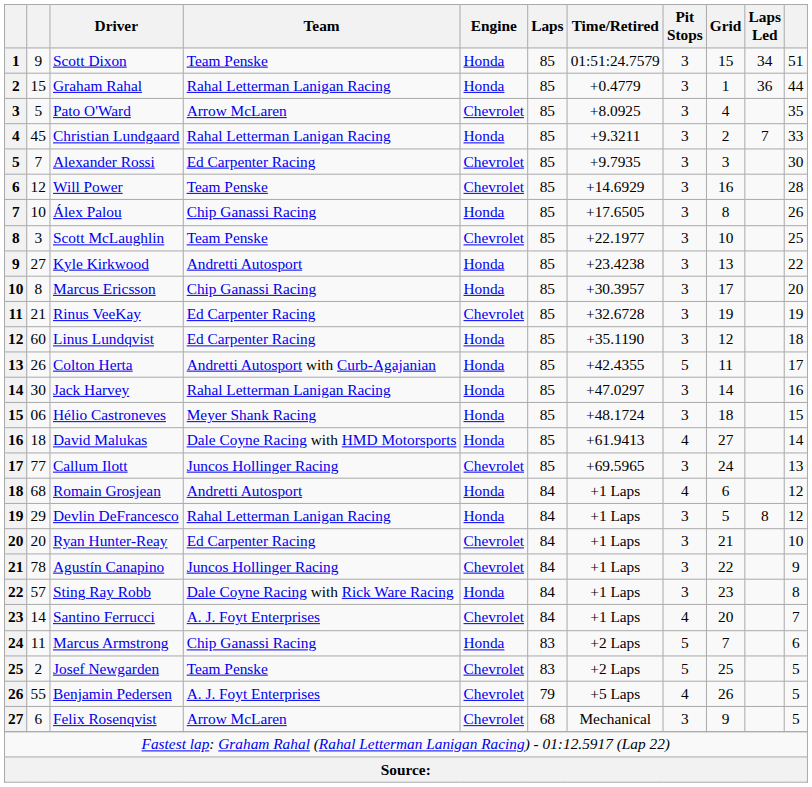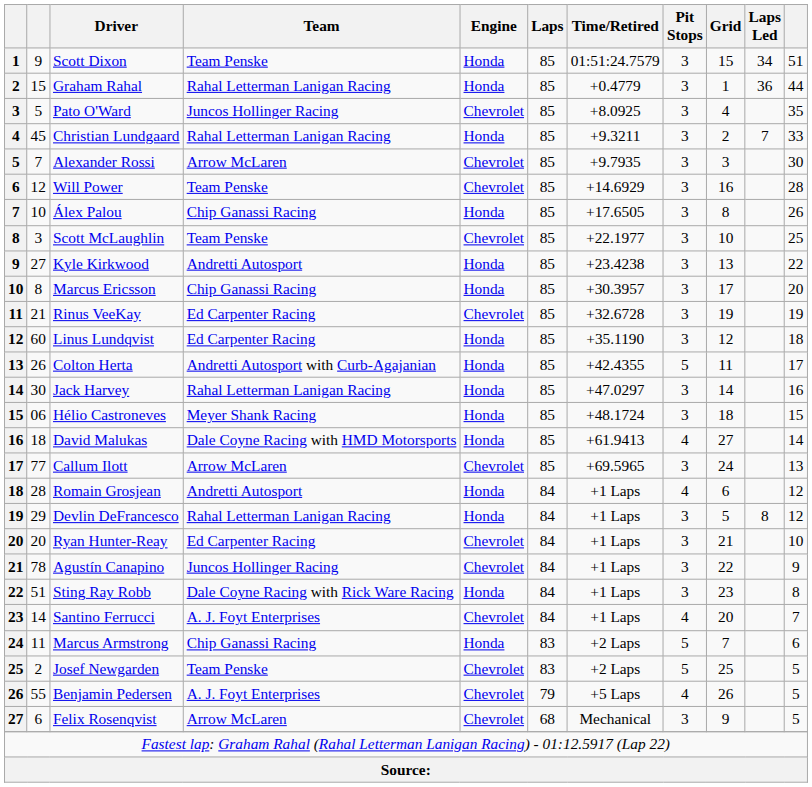Pato O'Ward | Team: Arrow McLaren -> Juncos Hollinger Racing
Alexander Rossi | Team: Ed Carpenter Racing -> Arrow McLaren
Callum Ilott | Team: Juncos Hollinger Racing -> Arrow McLaren
Romain Grosjean | column 2: 68 -> 28
Sting Ray Robb | column 2: 57 -> 51
